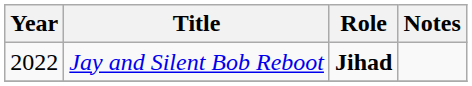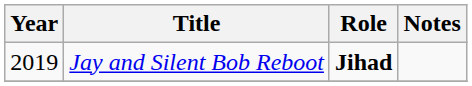Jay and Silent Bob Reboot | Year: 2022 -> 2019
